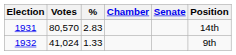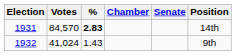1931 | Votes: 80,570 -> 84,570
1931 | %: normal -> bold
1932 | %: 1.33 -> 1.43
